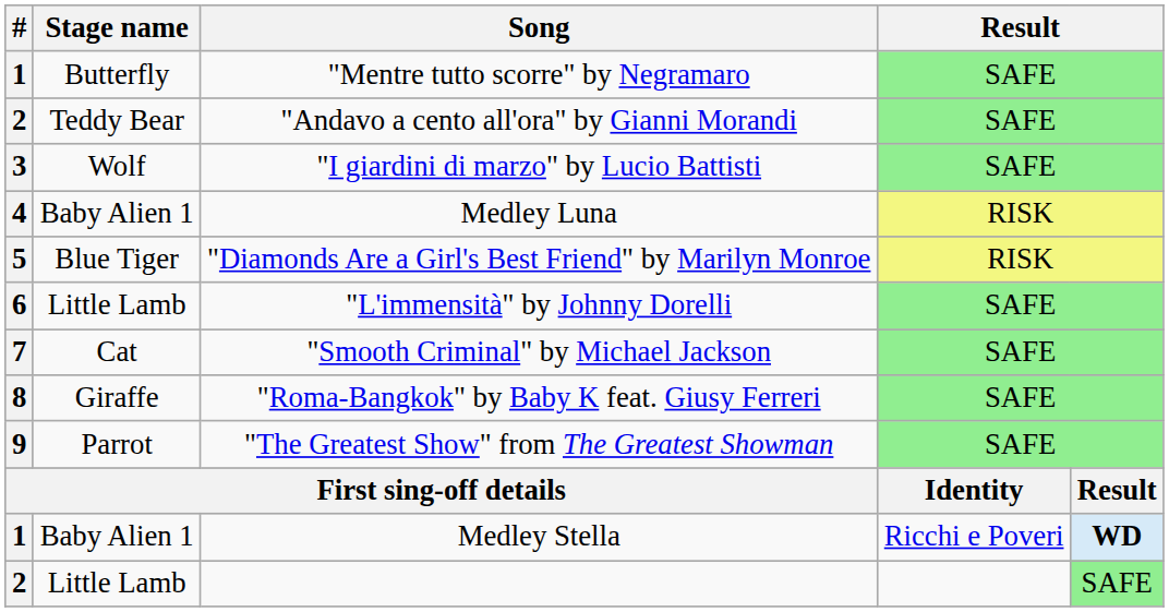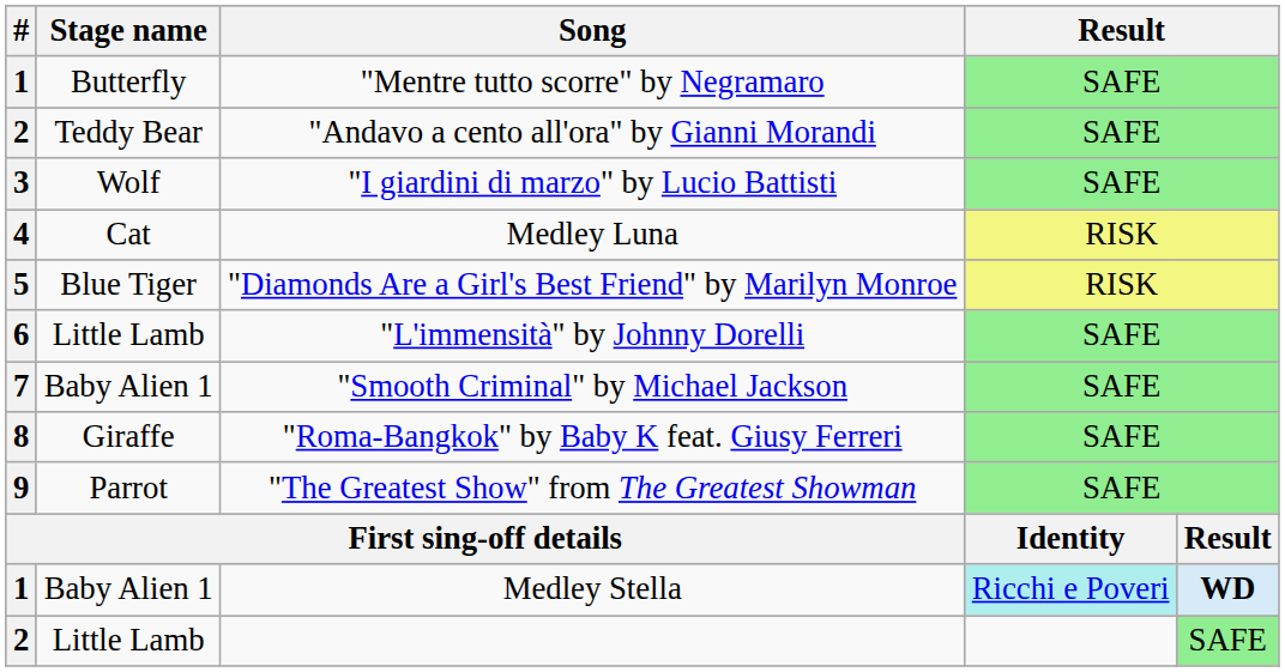Medley Luna | Stage name: Baby Alien 1 -> Cat
"Smooth Criminal" by Michael Jackson | Stage name: Cat -> Baby Alien 1
Medley Stella | column 4: no background -> paleturquoise background
